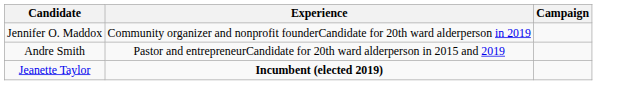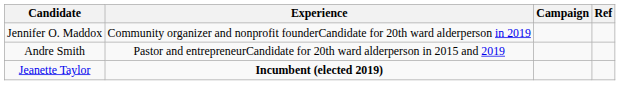+ column: Ref
